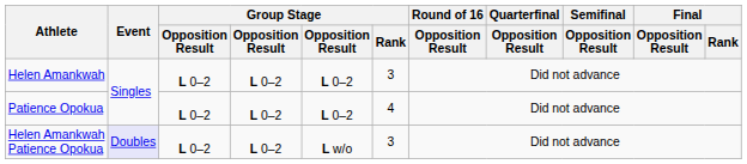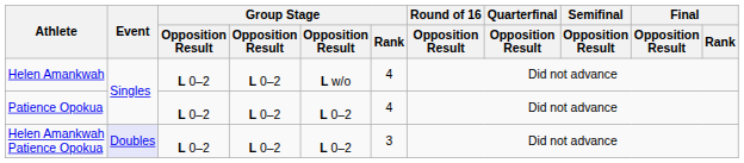Helen Amankwah | column 5: L 0–2 -> L w/o
Helen Amankwah | Group Stage / Rank: 3 -> 4
Helen Amankwah Patience Opokua | column 5: L w/o -> L 0–2
